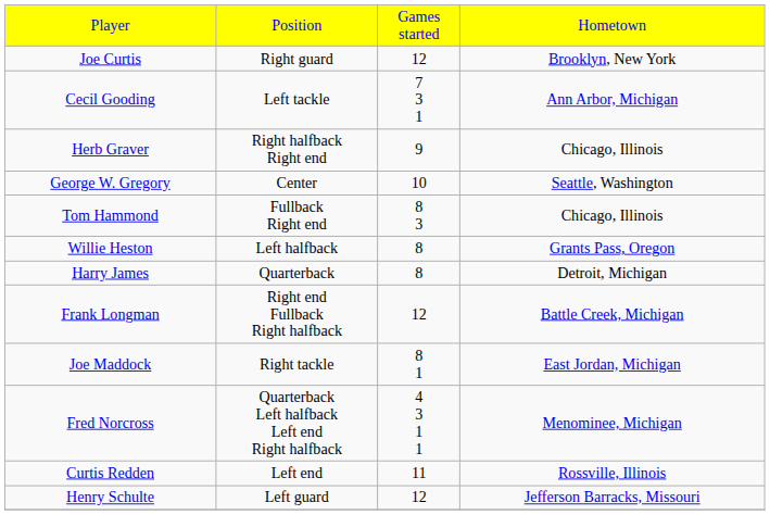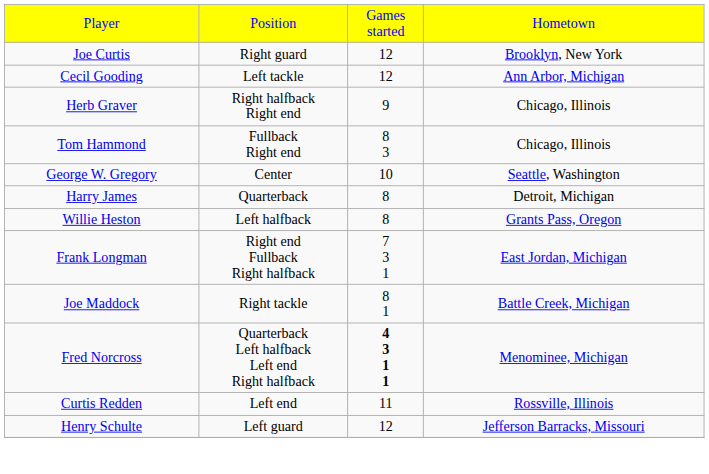Cecil Gooding | column 3: 7 3 1 -> 12
rows swapped: George W. Gregory <-> Tom Hammond
rows swapped: Willie Heston <-> Harry James
Frank Longman | column 3: 12 -> 7 3 1
Frank Longman | column 4: Battle Creek, Michigan -> East Jordan, Michigan
Joe Maddock | column 4: East Jordan, Michigan -> Battle Creek, Michigan
Fred Norcross | column 3: normal -> bold
